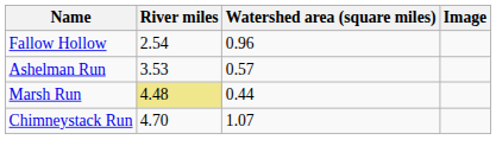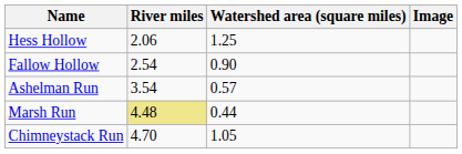+ row: Hess Hollow | 2.06 | 1.25
Fallow Hollow | Watershed area (square miles): 0.96 -> 0.90
Ashelman Run | River miles: 3.53 -> 3.54
Chimneystack Run | Watershed area (square miles): 1.07 -> 1.05
